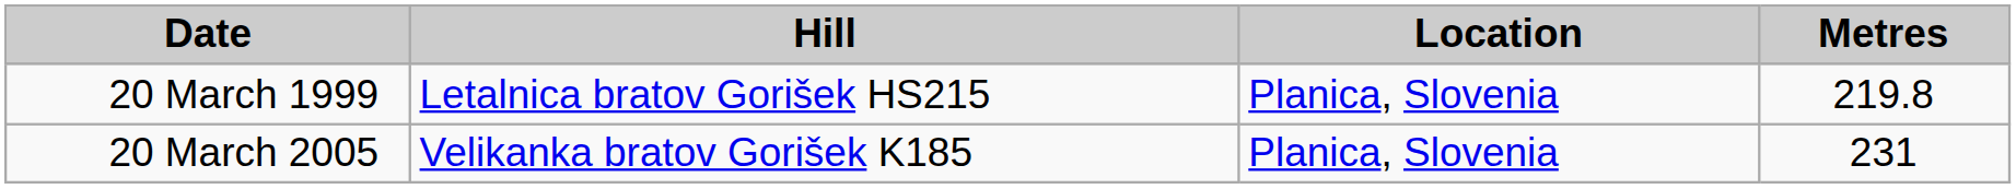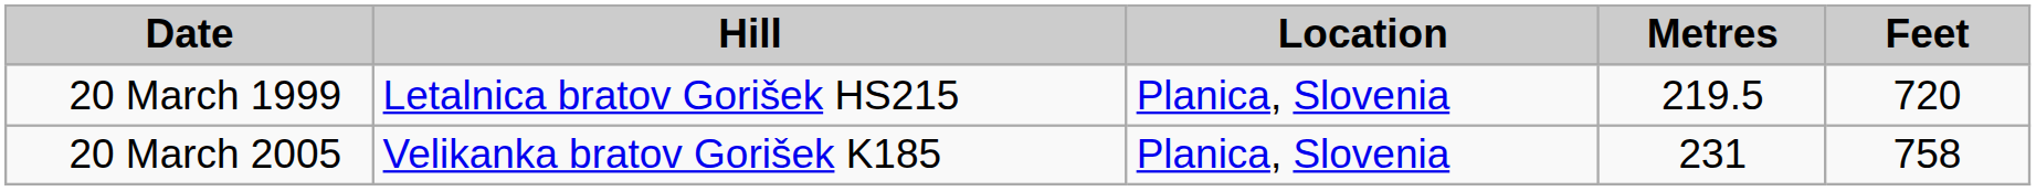+ column: Feet | 720 | 758
20 March 1999 | Metres: 219.8 -> 219.5
